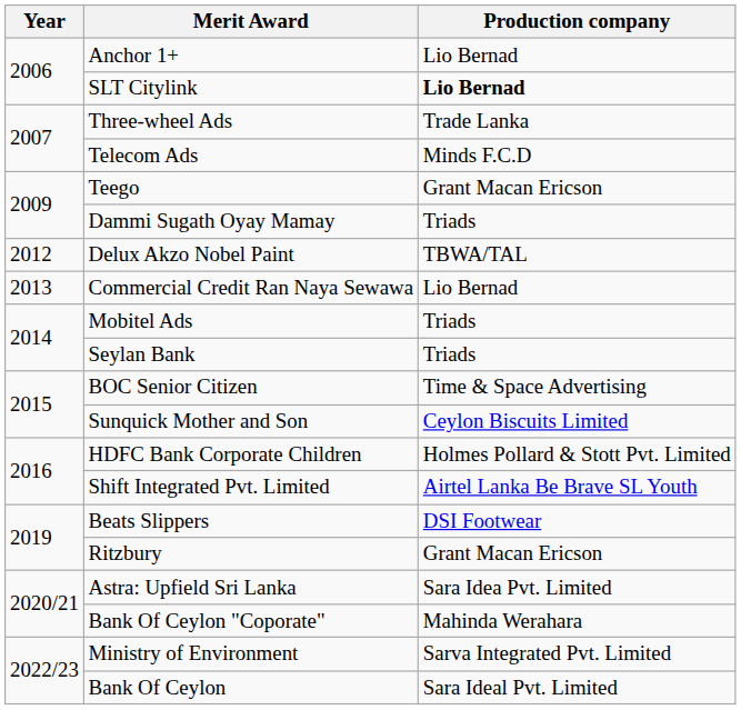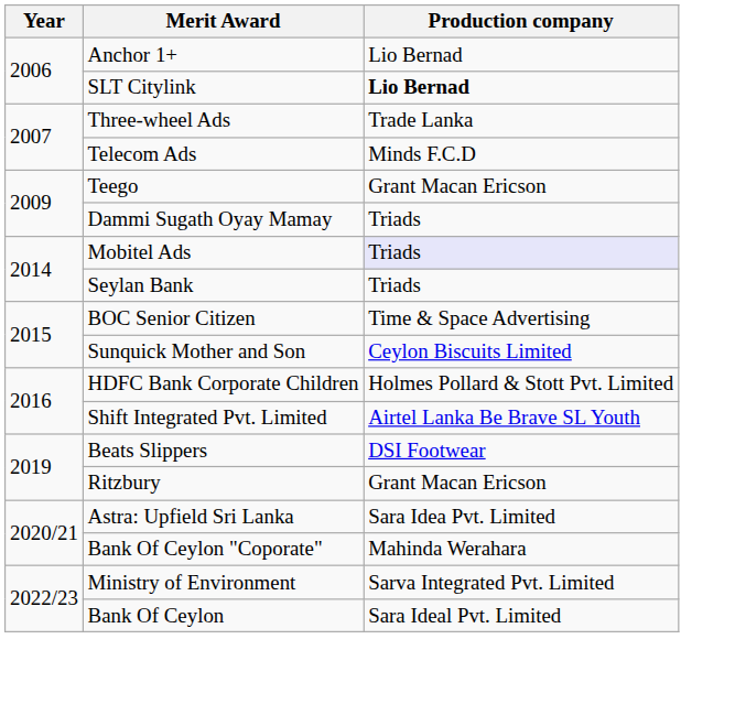- row: 2012 | Delux Akzo Nobel Paint | TBWA/TAL
- row: 2013 | Commercial Credit Ran Naya Sewawa | Lio Bernad
Mobitel Ads | Production company: no background -> lavender background
